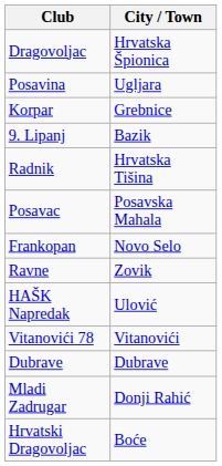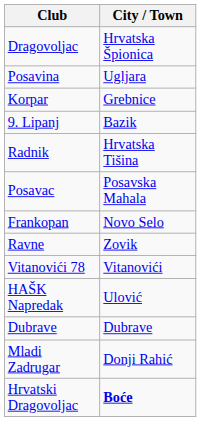rows swapped: Vitanovići 78 <-> HAŠK Napredak
Hrvatski Dragovoljac | City / Town: normal -> bold
